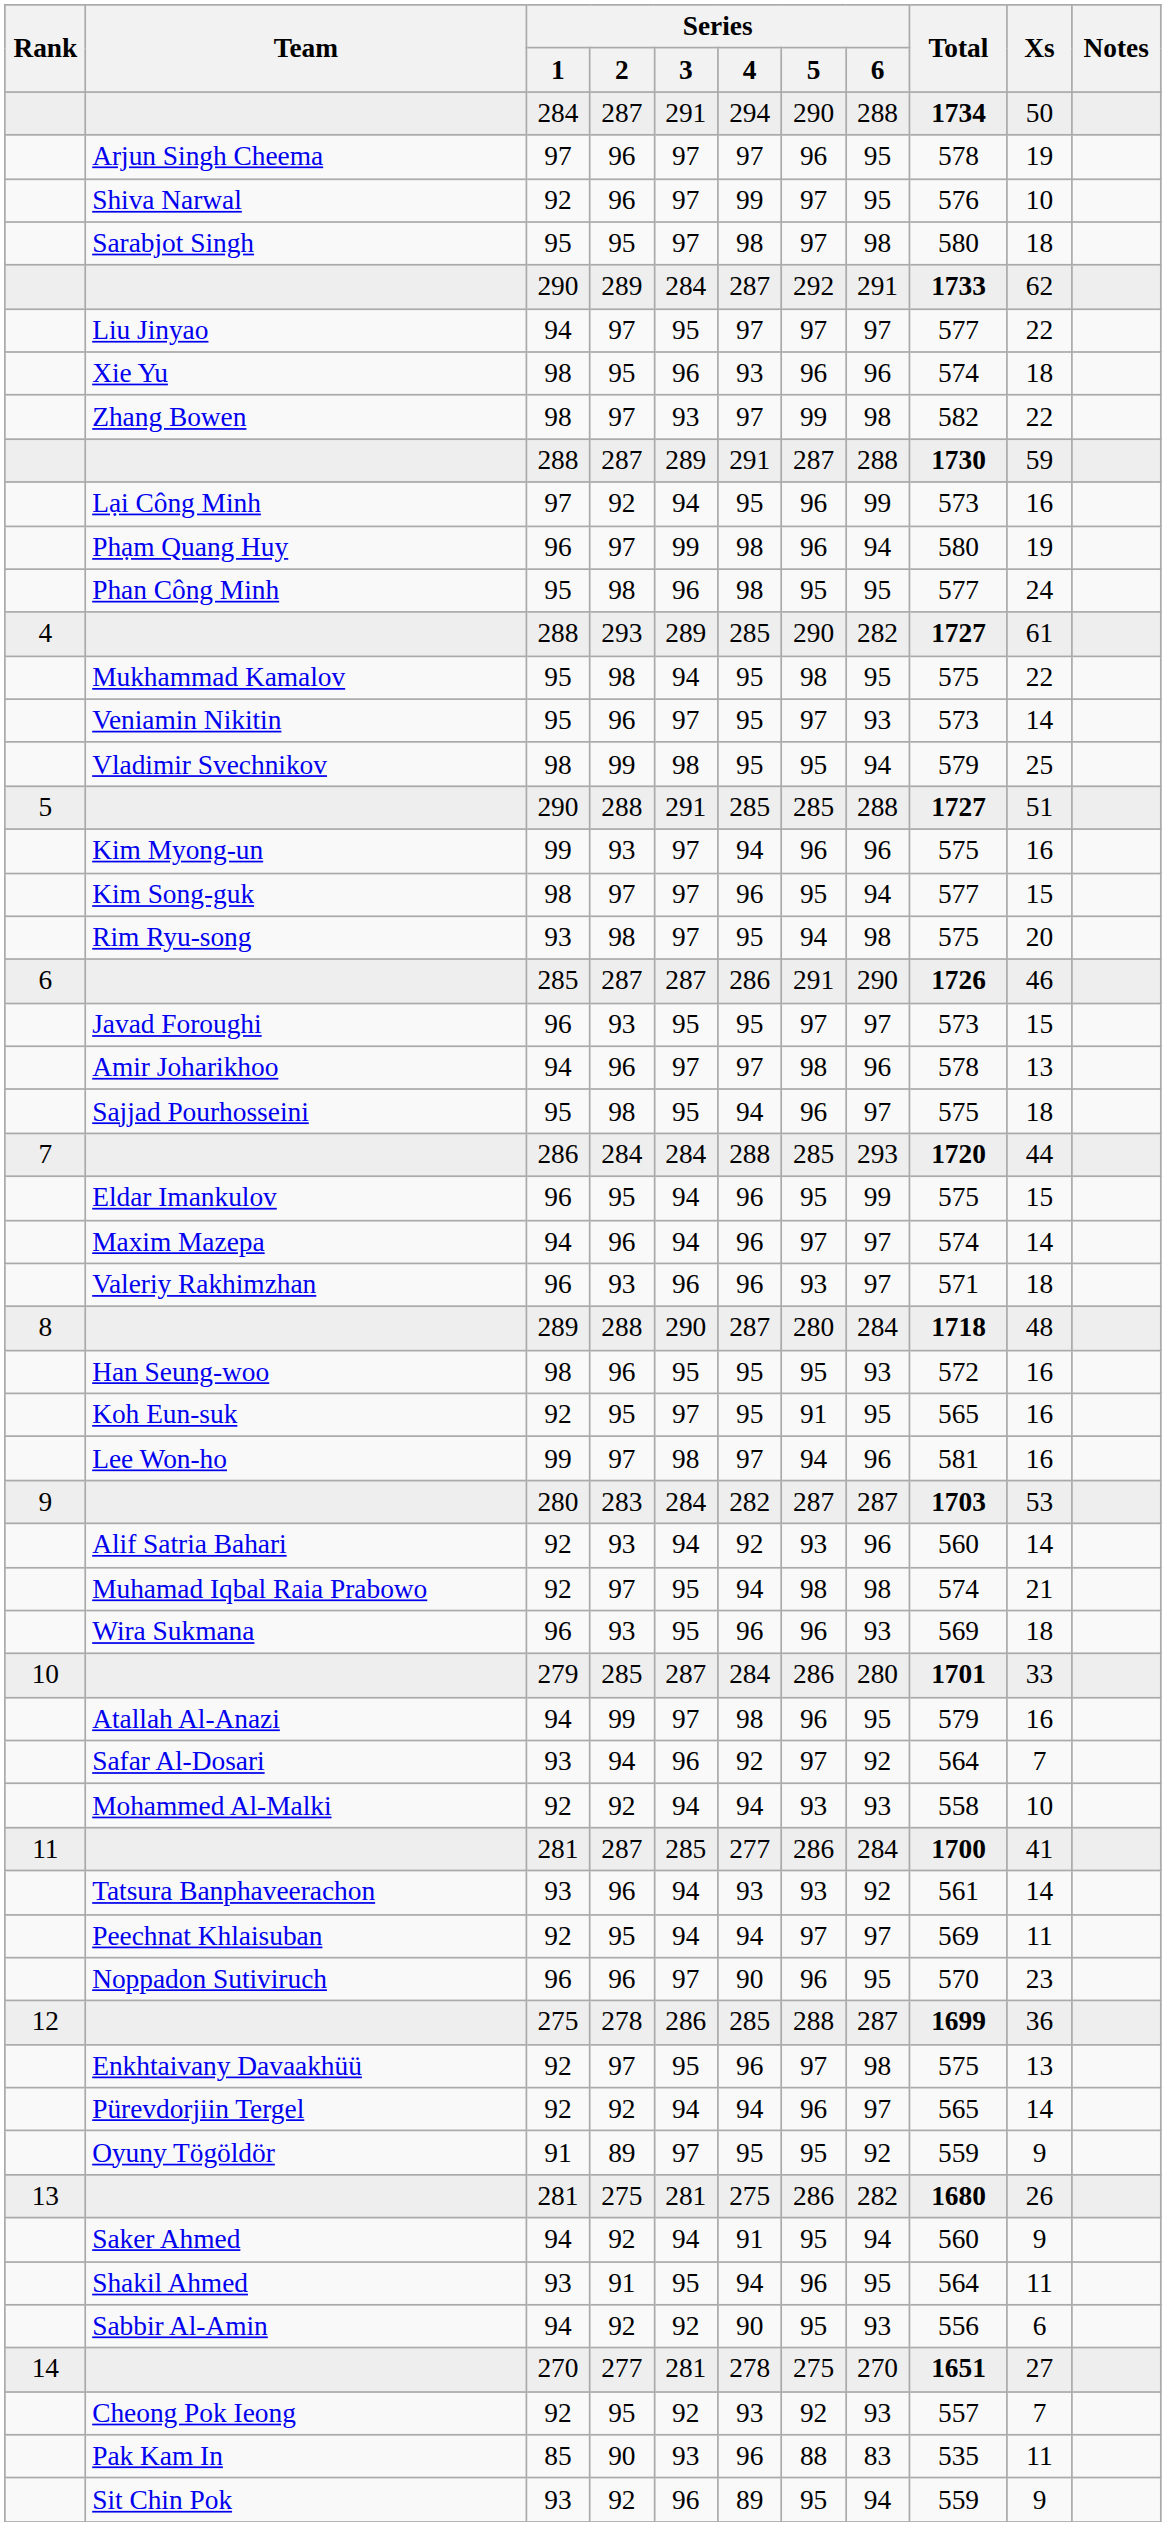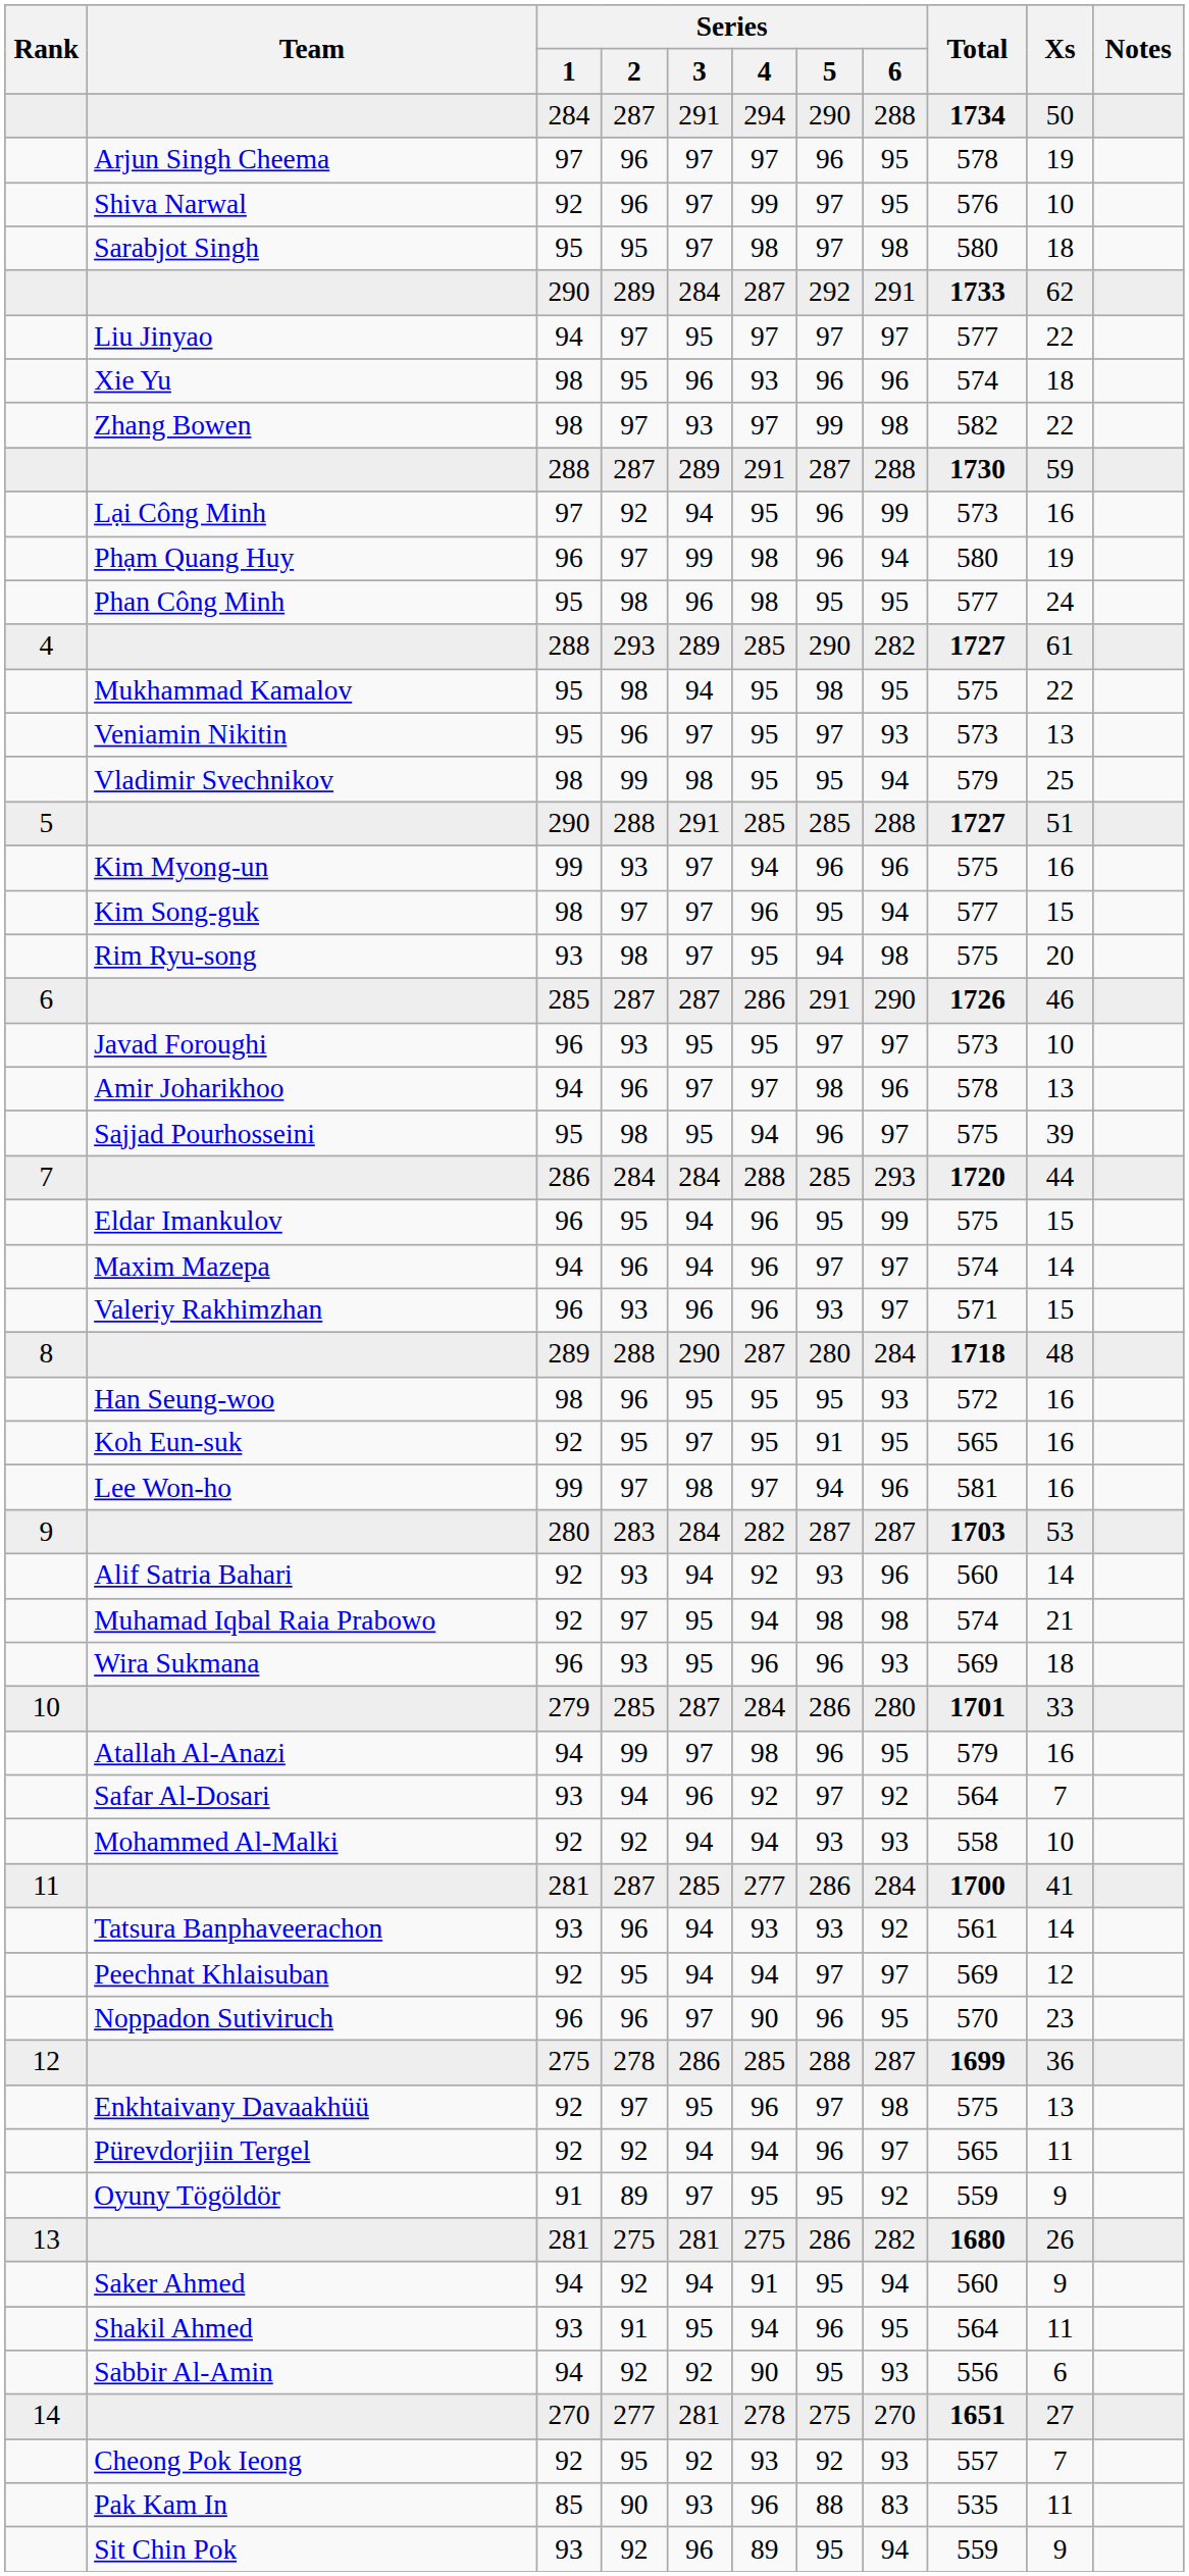Veniamin Nikitin | Xs: 14 -> 13
Javad Foroughi | Xs: 15 -> 10
Sajjad Pourhosseini | Xs: 18 -> 39
Valeriy Rakhimzhan | Xs: 18 -> 15
Peechnat Khlaisuban | Xs: 11 -> 12
Pürevdorjiin Tergel | Xs: 14 -> 11
